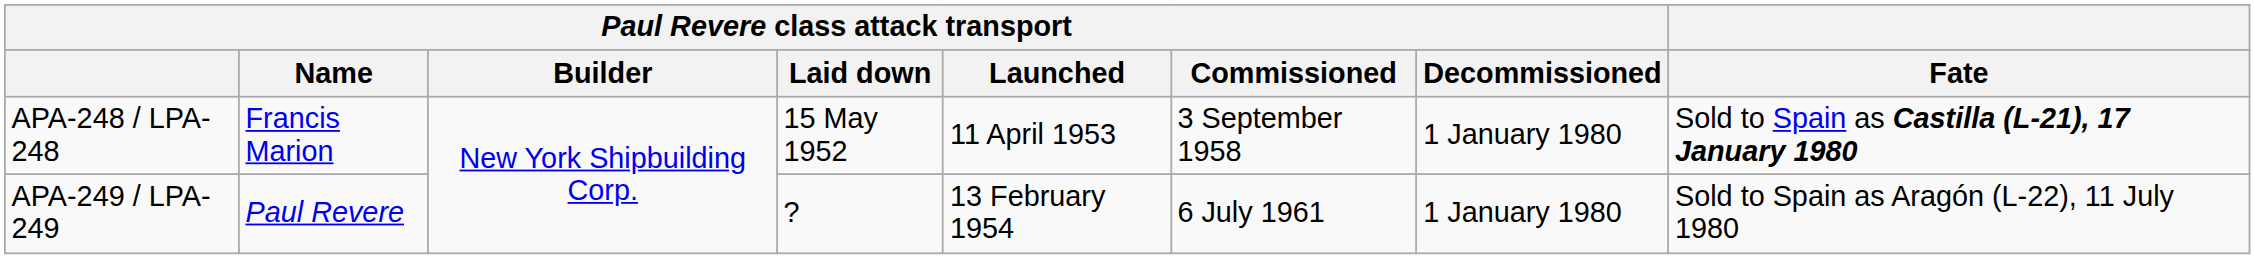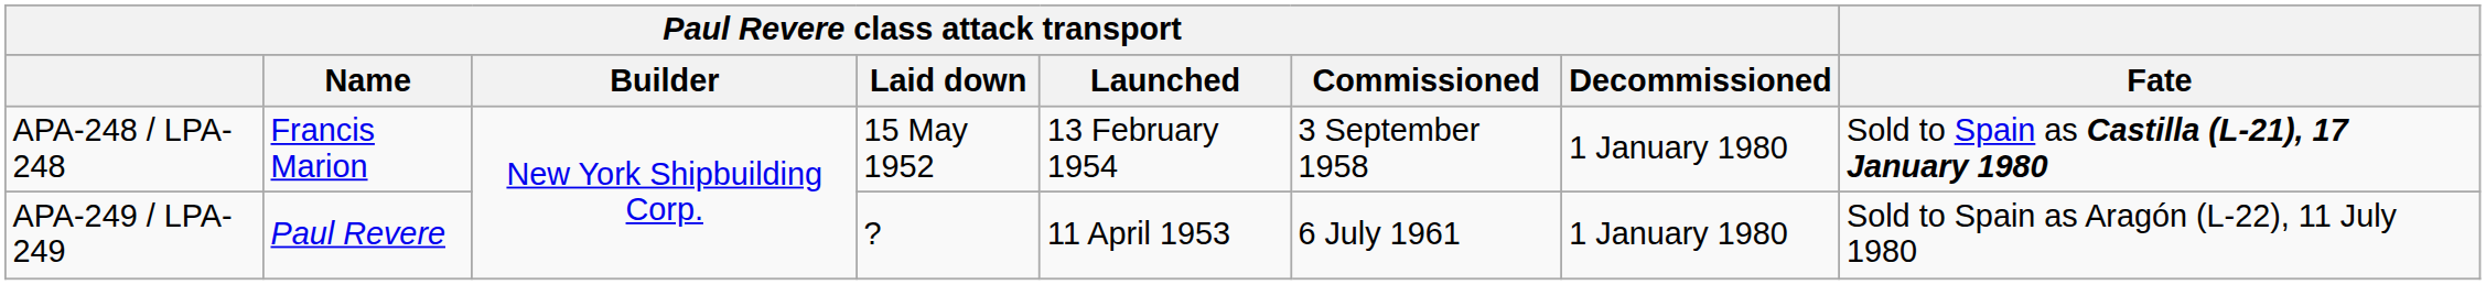APA-248 / LPA-248 | Paul Revere class attack transport / Launched: 11 April 1953 -> 13 February 1954
APA-249 / LPA-249 | Paul Revere class attack transport / Launched: 13 February 1954 -> 11 April 1953
